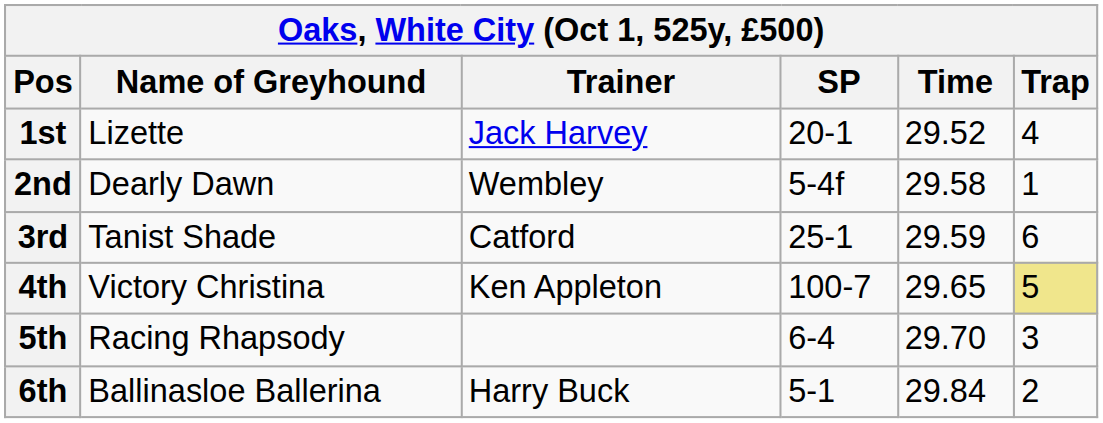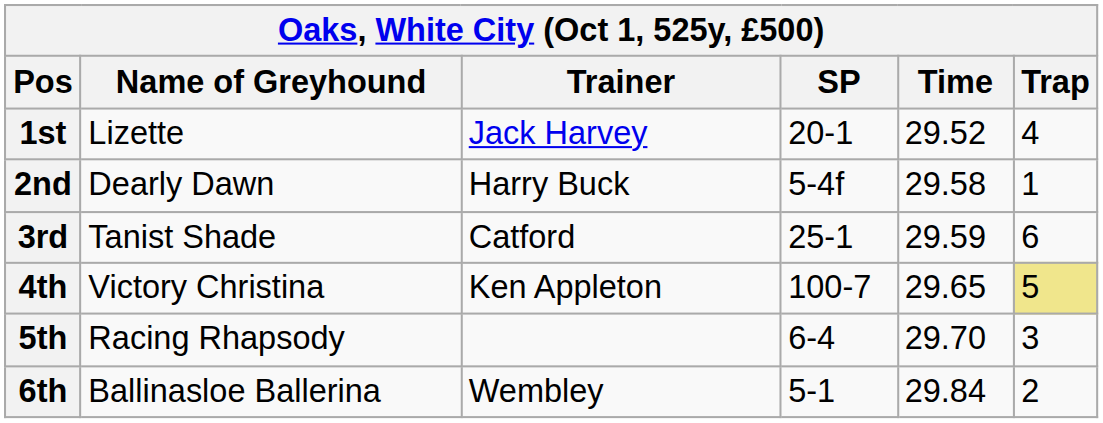2nd | Trainer: Wembley -> Harry Buck
6th | Trainer: Harry Buck -> Wembley
